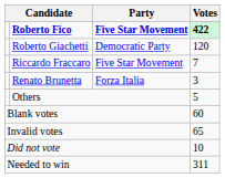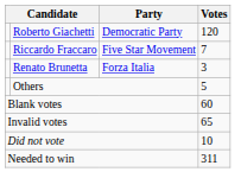- row: Roberto Fico | Five Star Movement | 422
